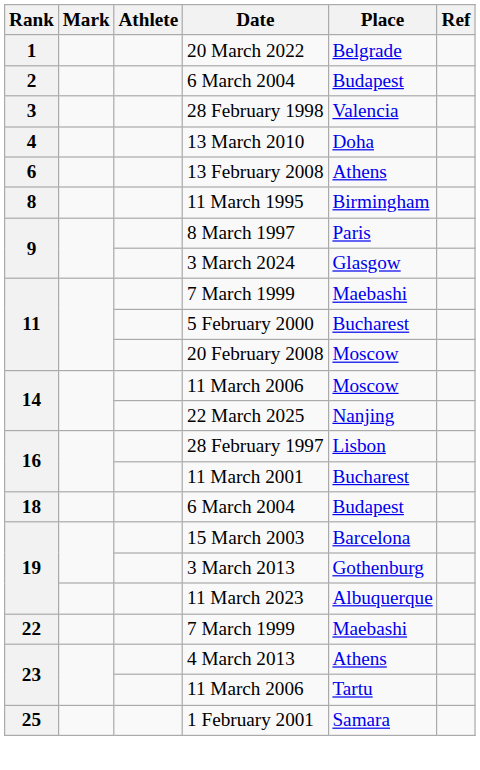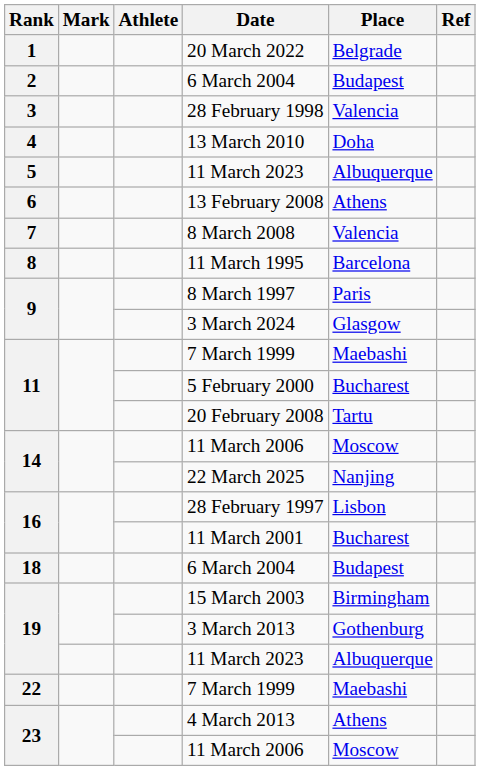+ row: 5 | 11 March 2023 | Albuquerque
+ row: 7 | 8 March 2008 | Valencia
11 March 1995 | Place: Birmingham -> Barcelona
20 February 2008 | Place: Moscow -> Tartu
15 March 2003 | Place: Barcelona -> Birmingham
23 / 11 March 2006 | Place: Tartu -> Moscow
- row: 25 | 1 February 2001 | Samara
